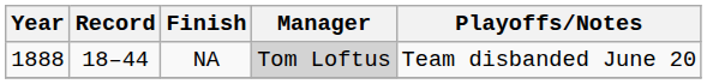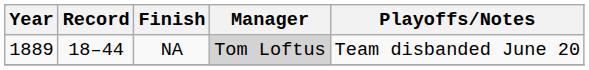NA | Year: 1888 -> 1889
